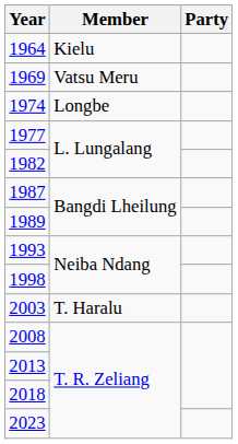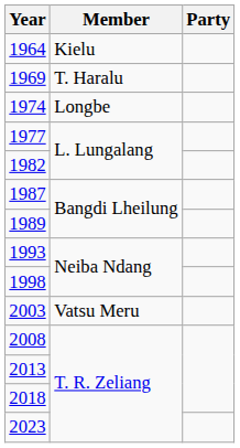1969 | Member: Vatsu Meru -> T. Haralu
2003 | Member: T. Haralu -> Vatsu Meru
